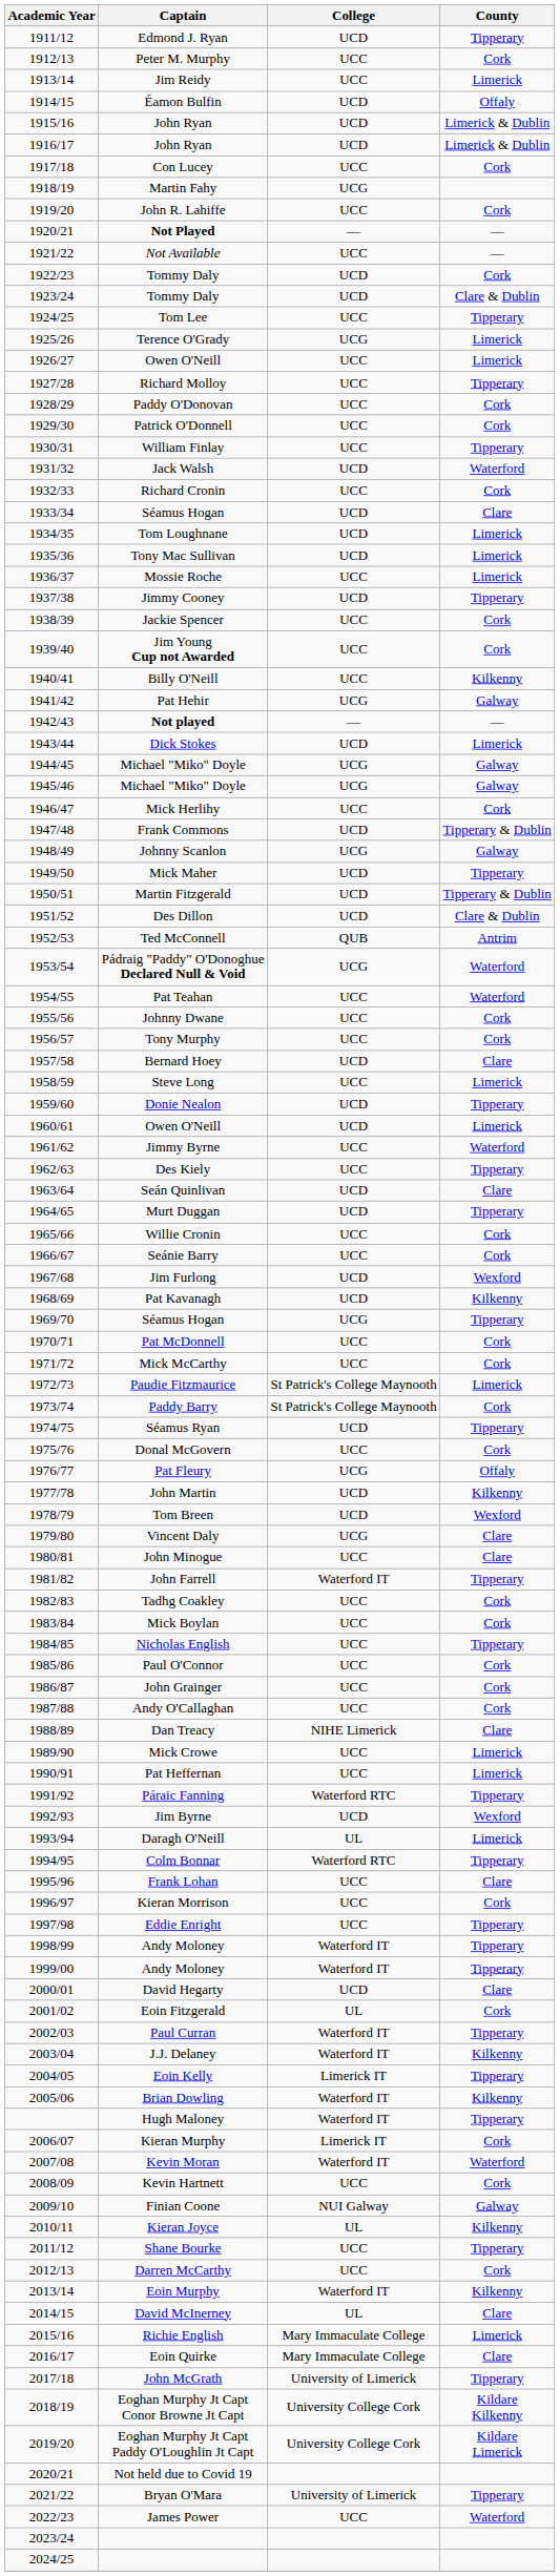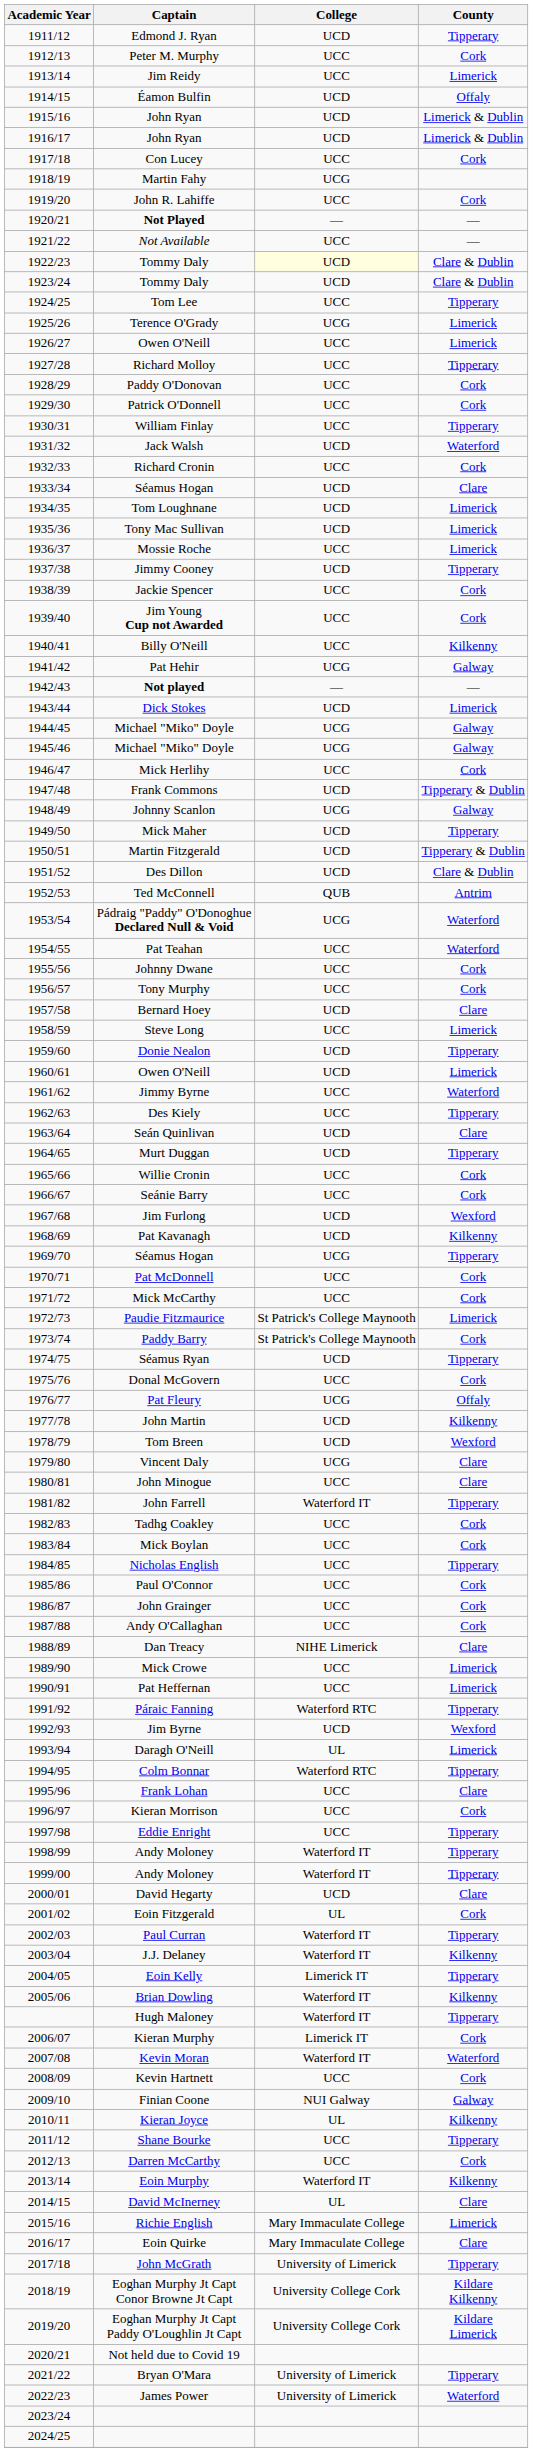1922/23 / Tommy Daly | College: no background -> lightyellow background
1922/23 / Tommy Daly | County: Cork -> Clare & Dublin
James Power | College: UCC -> University of Limerick
